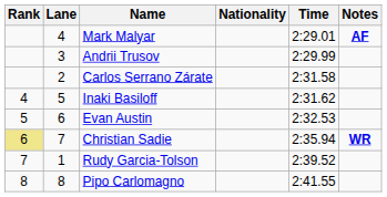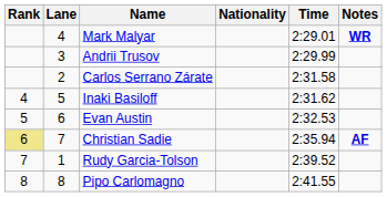Mark Malyar | Notes: AF -> WR
Christian Sadie | Notes: WR -> AF
